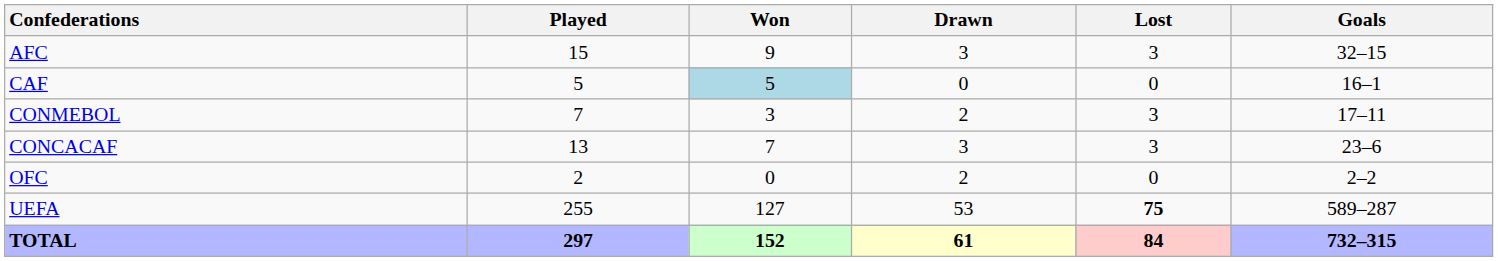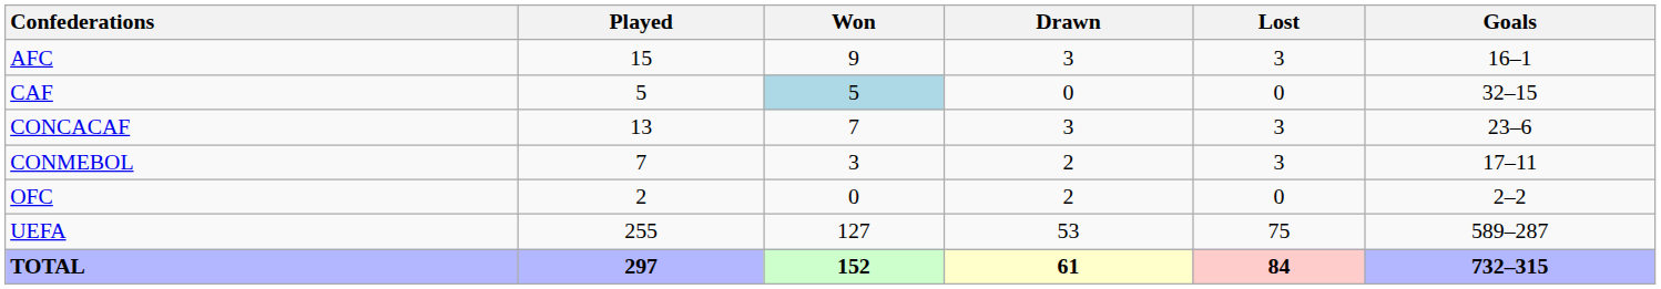AFC | Goals: 32–15 -> 16–1
CAF | Goals: 16–1 -> 32–15
rows swapped: CONCACAF <-> CONMEBOL
UEFA | Lost: bold -> normal
